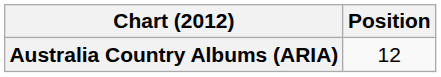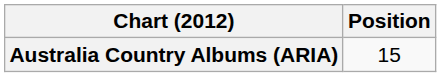Australia Country Albums (ARIA) | Position: 12 -> 15
